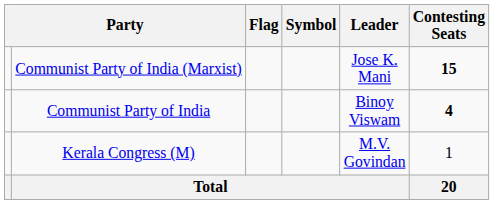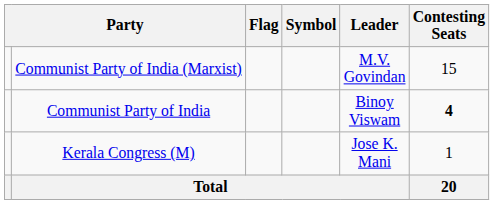Communist Party of India (Marxist) | Leader: Jose K. Mani -> M.V. Govindan
Communist Party of India (Marxist) | Contesting Seats: bold -> normal
Kerala Congress (M) | Leader: M.V. Govindan -> Jose K. Mani
